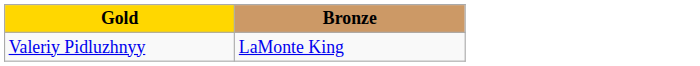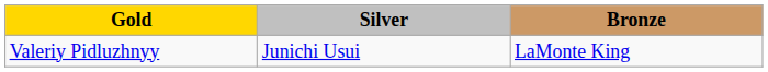+ column: Silver | Junichi Usui
